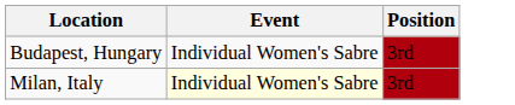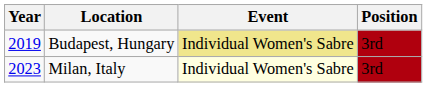+ column: Year | 2019 | 2023
Budapest, Hungary | Event: no background -> khaki background
